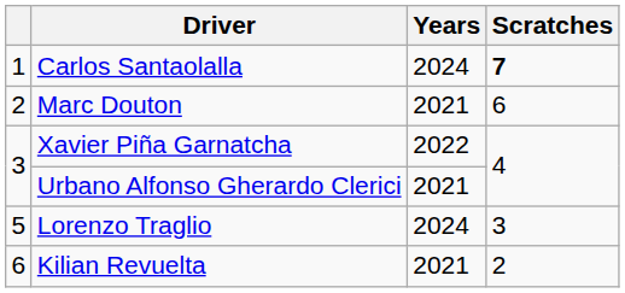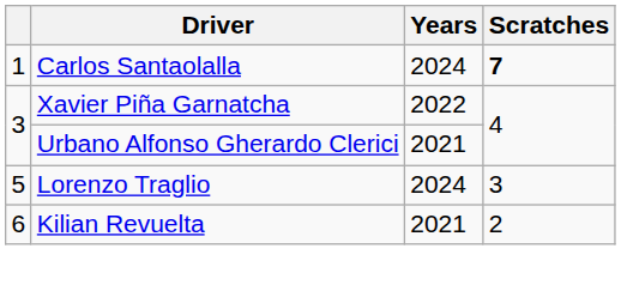- row: 2 | Marc Douton | 2021 | 6
